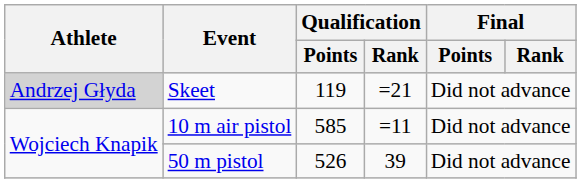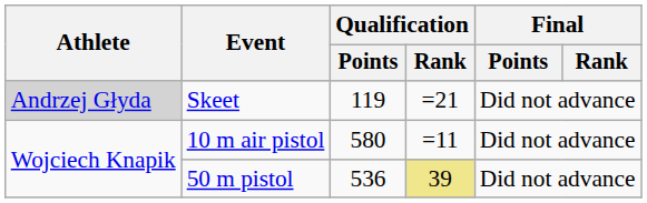10 m air pistol | Qualification / Points: 585 -> 580
50 m pistol | Qualification / Points: 526 -> 536
50 m pistol | Qualification / Rank: no background -> khaki background
